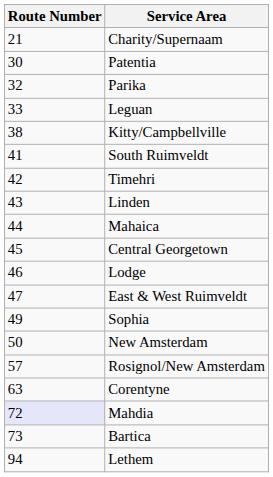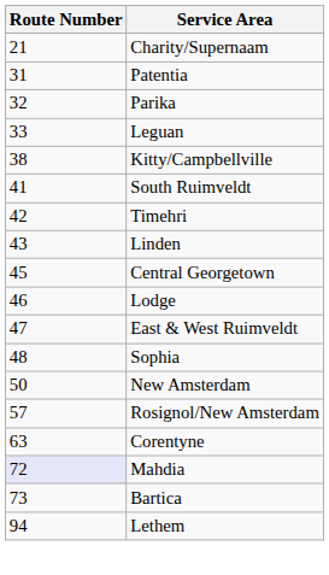Patentia | Route Number: 30 -> 31
- row: 44 | Mahaica
Sophia | Route Number: 49 -> 48
